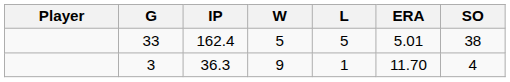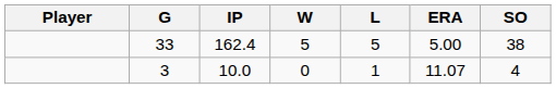33 | ERA: 5.01 -> 5.00
3 | IP: 36.3 -> 10.0
3 | W: 9 -> 0
3 | ERA: 11.70 -> 11.07
